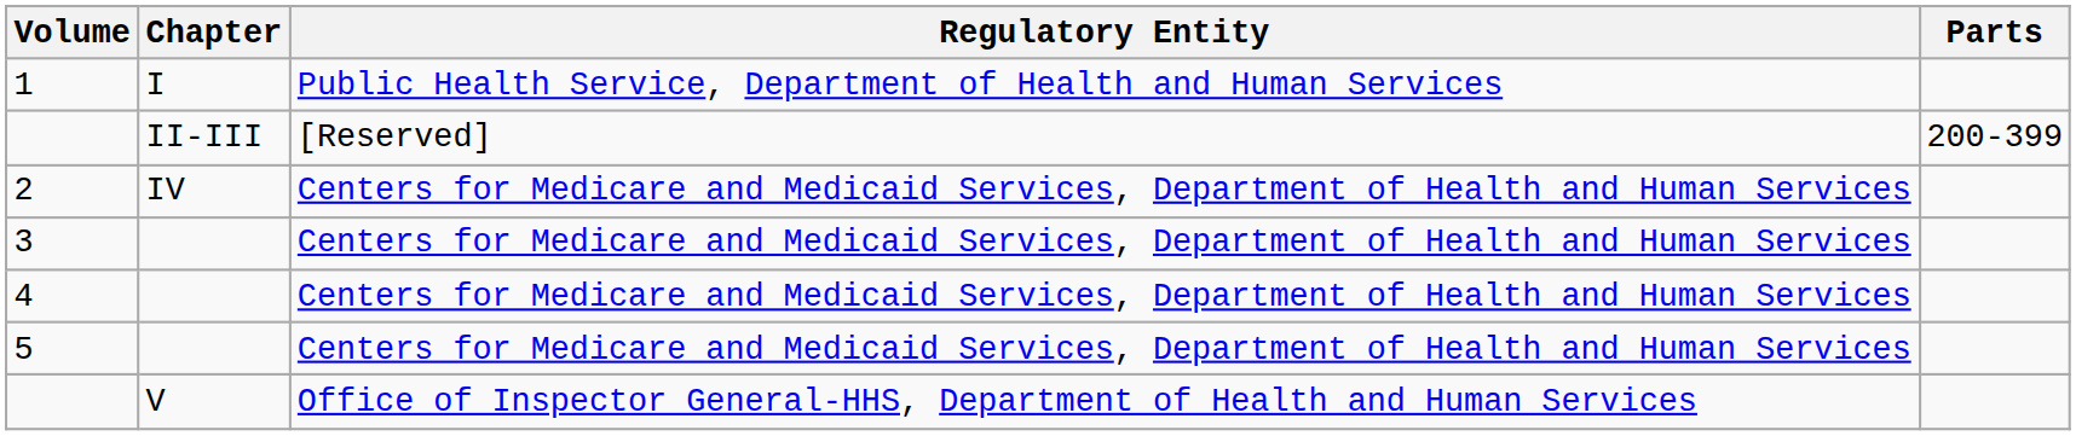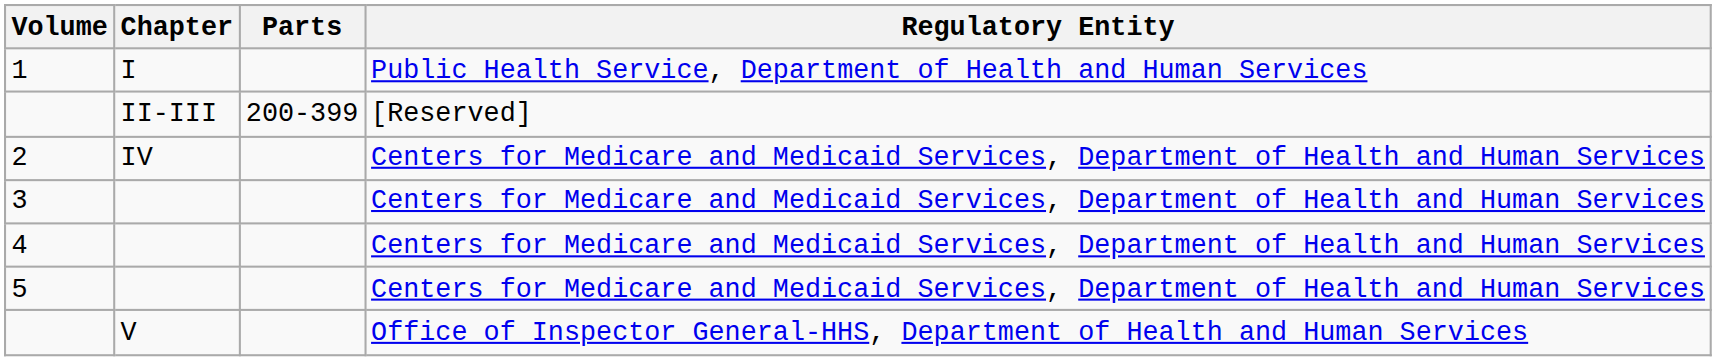columns swapped: Parts <-> Regulatory Entity
